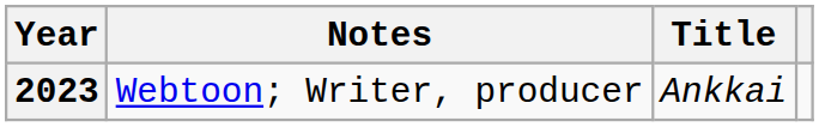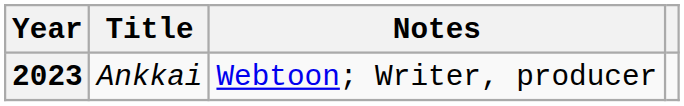columns swapped: Title <-> Notes
